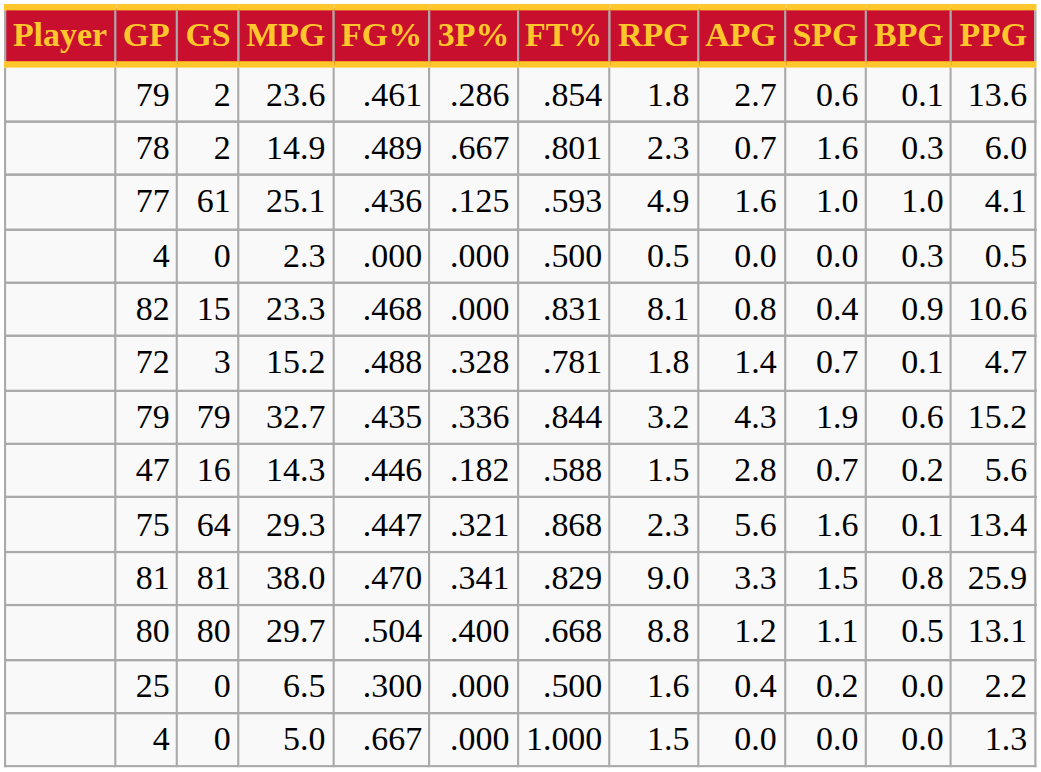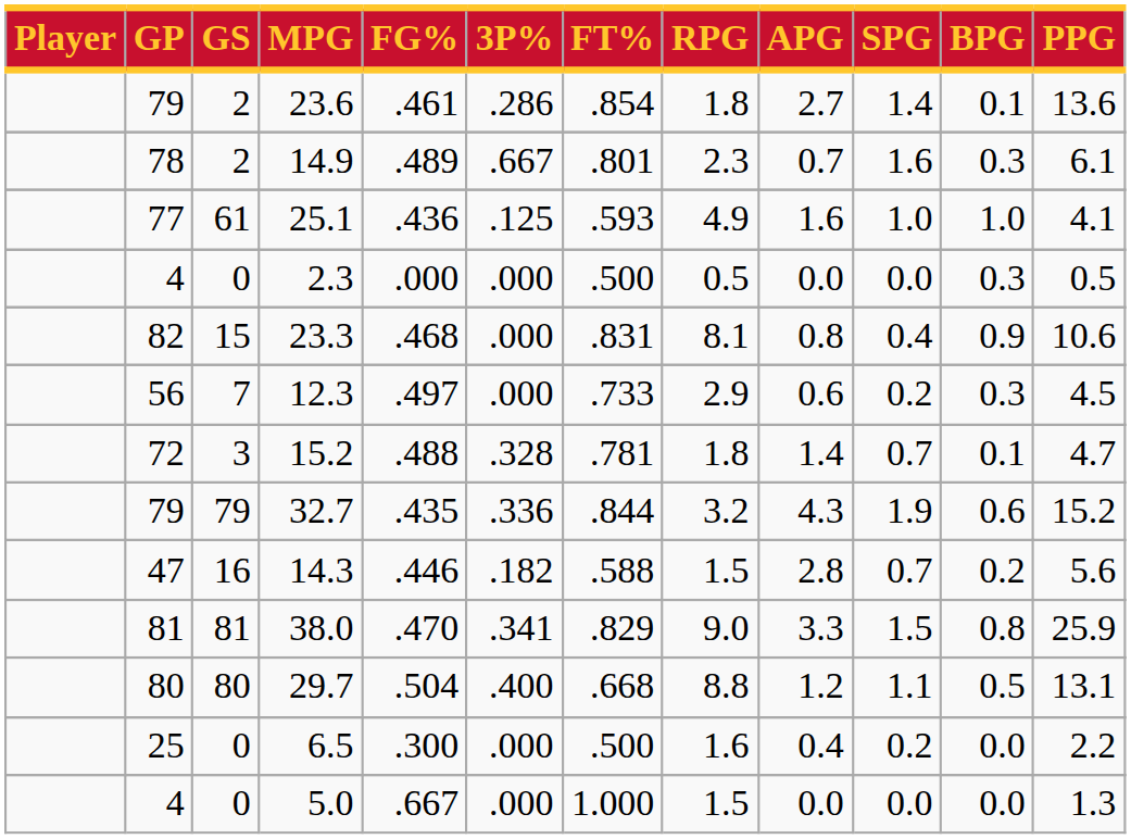23.6 | SPG: 0.6 -> 1.4
14.9 | PPG: 6.0 -> 6.1
+ row: 56 | 7 | 12.3 | .497 | .000 | .733 | 2.9 | 0.6 | 0.2 | 0.3 | 4.5
- row: 75 | 64 | 29.3 | .447 | .321 | .868 | 2.3 | 5.6 | 1.6 | 0.1 | 13.4
